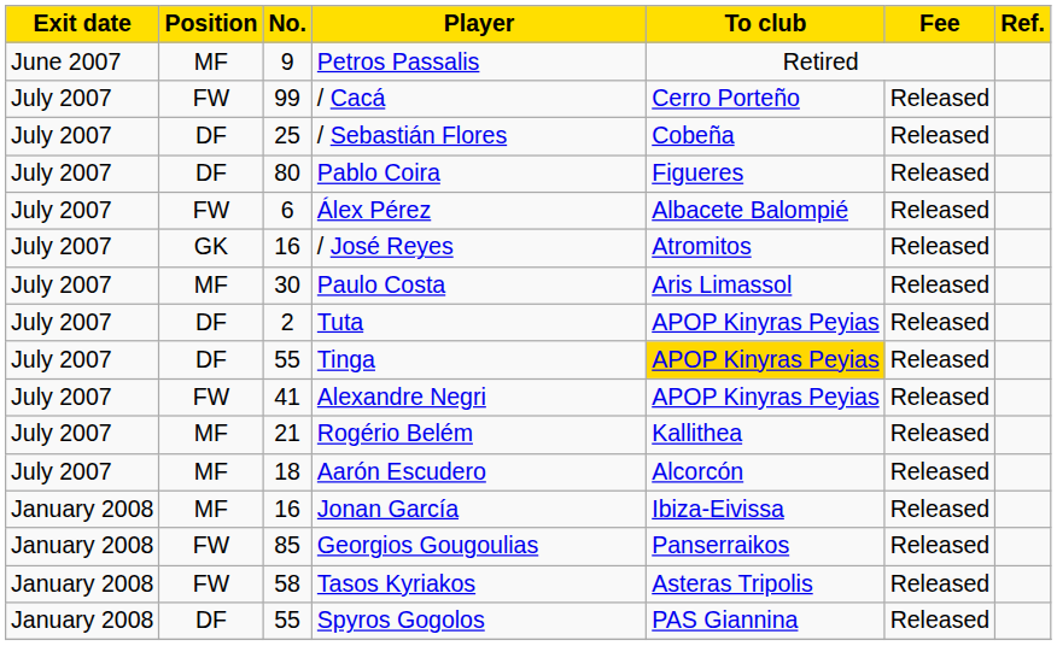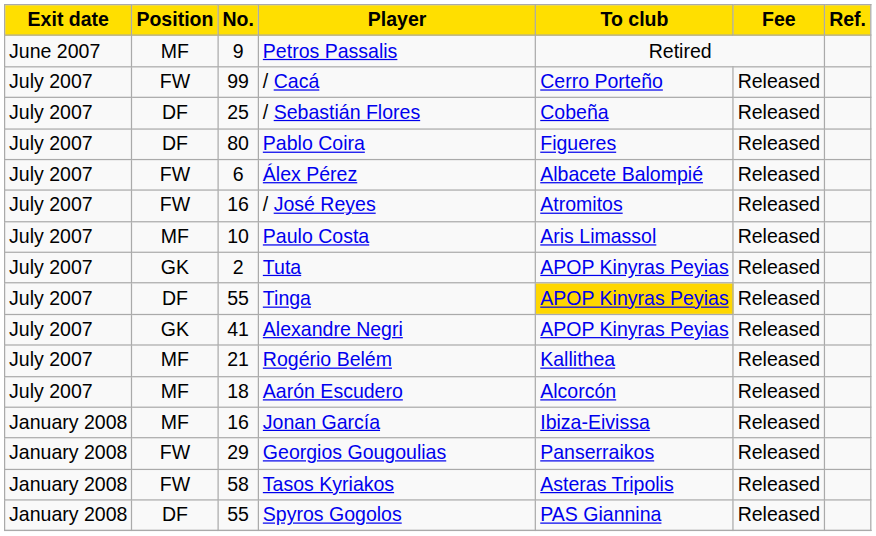/ José Reyes | Position: GK -> FW
Paulo Costa | No.: 30 -> 10
Tuta | Position: DF -> GK
Alexandre Negri | Position: FW -> GK
Georgios Gougoulias | No.: 85 -> 29
